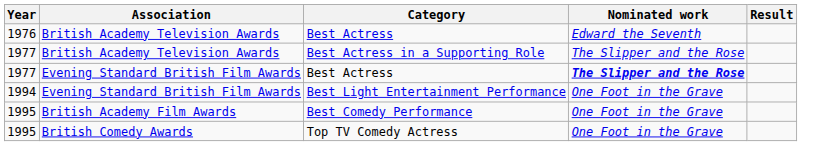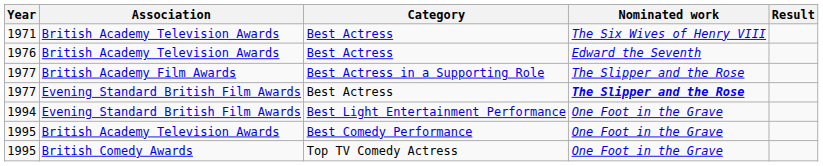+ row: 1971 | British Academy Television Awards | Best Actress | The Six Wives of Henry VIII
1977 / Best Actress in a Supporting Role | Association: British Academy Television Awards -> British Academy Film Awards
1995 / Best Comedy Performance | Association: British Academy Film Awards -> British Academy Television Awards
